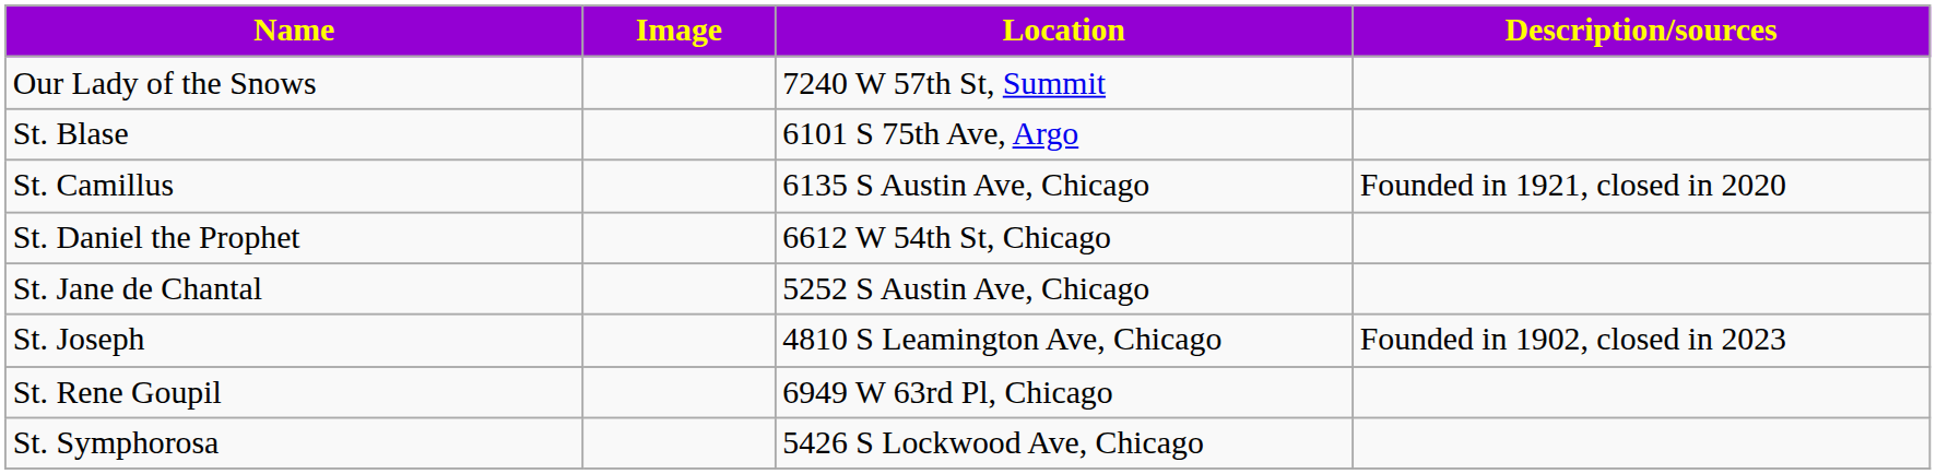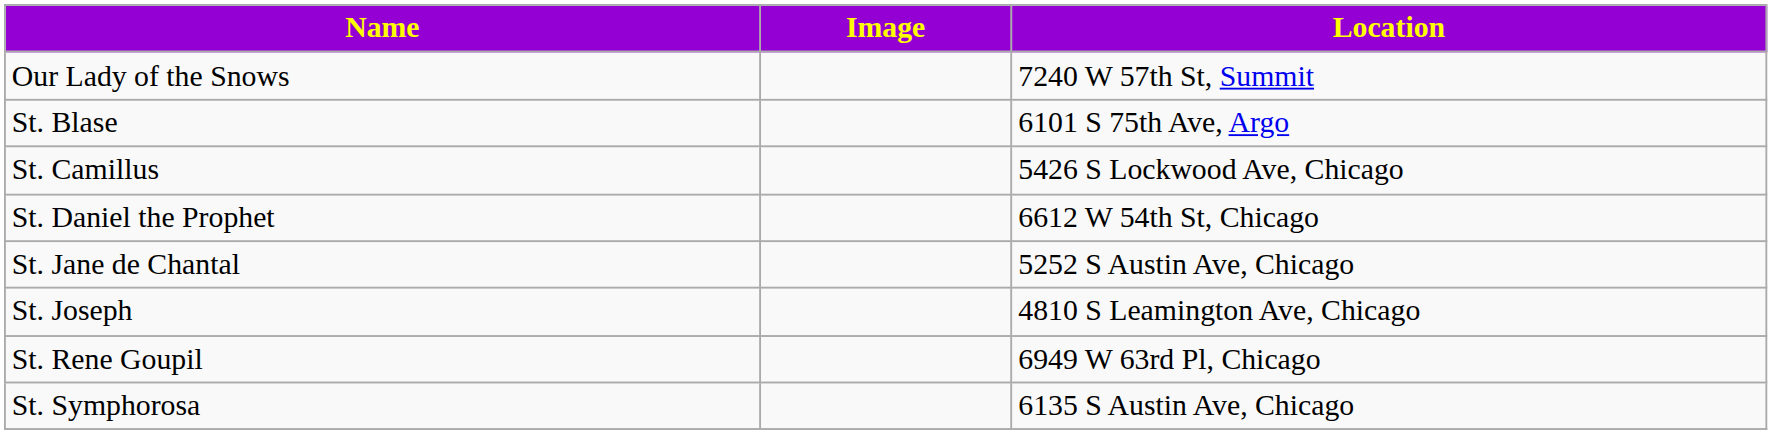- column: Description/sources | Founded in 1921, closed in 2020 | Founded in 1902, closed in 2023
St. Camillus | Location: 6135 S Austin Ave, Chicago -> 5426 S Lockwood Ave, Chicago
St. Symphorosa | Location: 5426 S Lockwood Ave, Chicago -> 6135 S Austin Ave, Chicago
